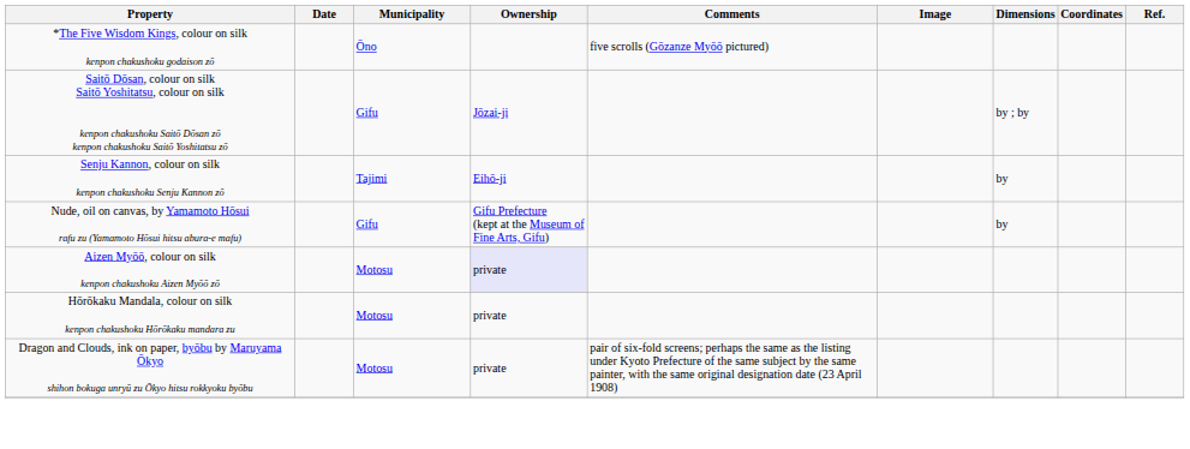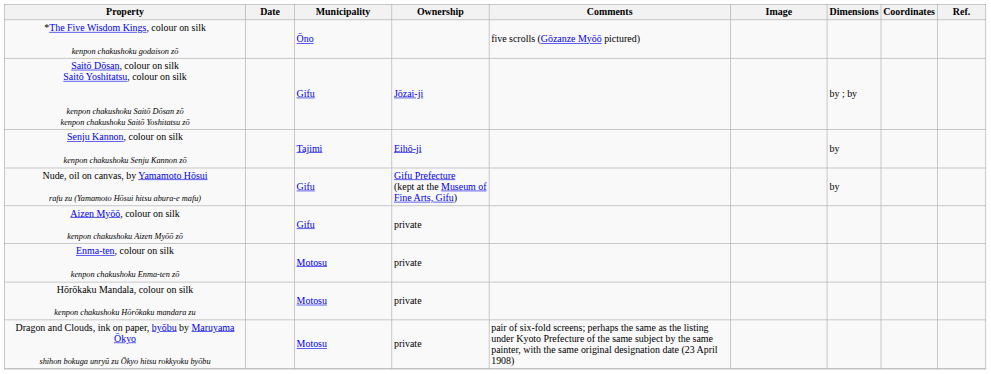Aizen Myōō, colour on silk kenpon chakushoku Aizen Myōō zō | Municipality: Motosu -> Gifu
Aizen Myōō, colour on silk kenpon chakushoku Aizen Myōō zō | Ownership: lavender background -> no background
+ row: Enma-ten, colour on silk kenpon chakushoku Enma-ten zō | Motosu | private
